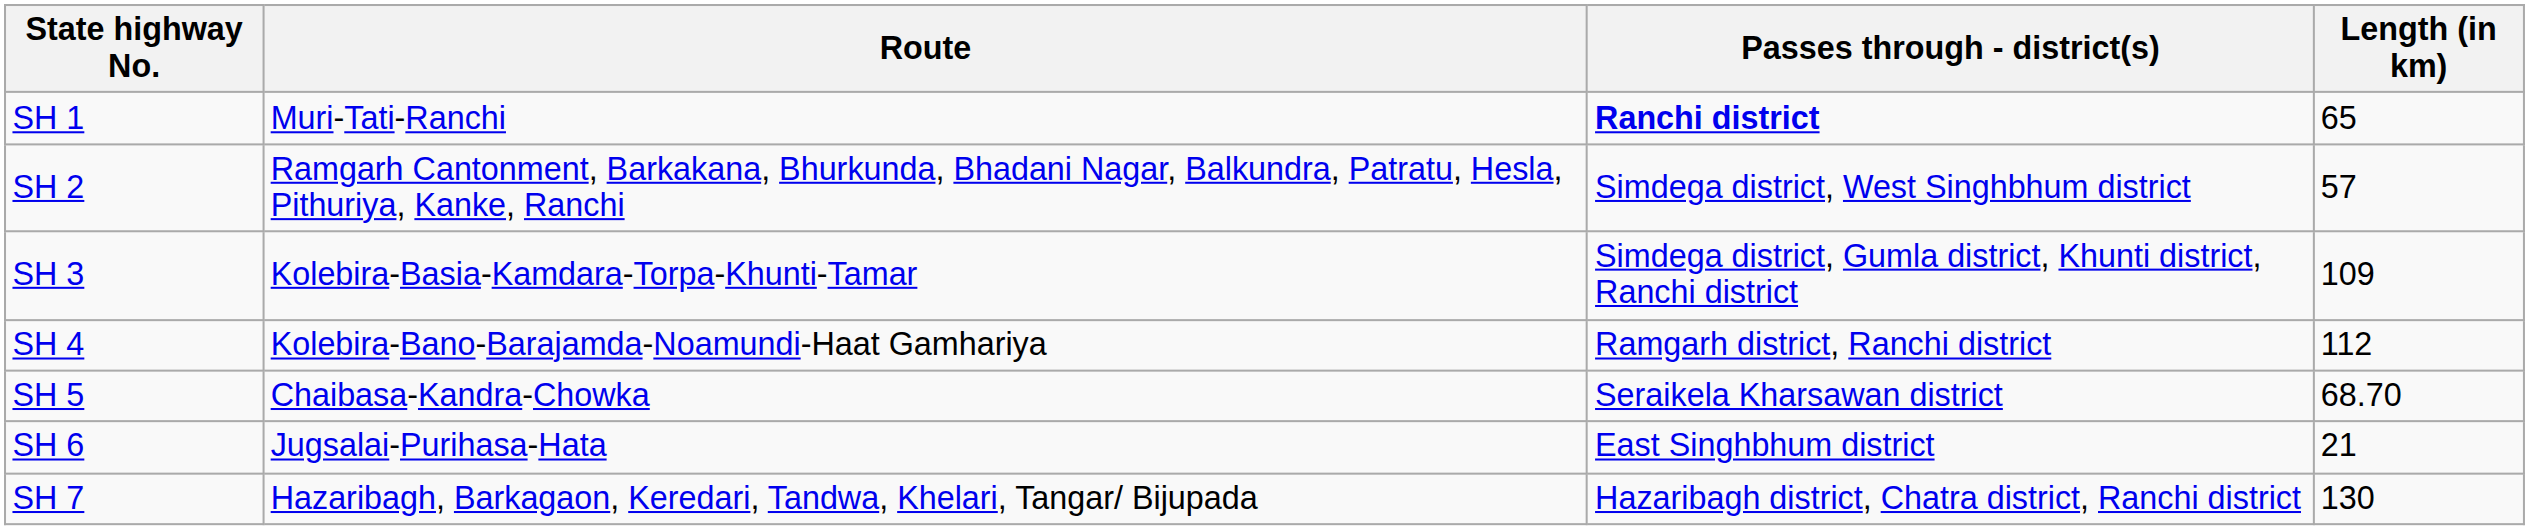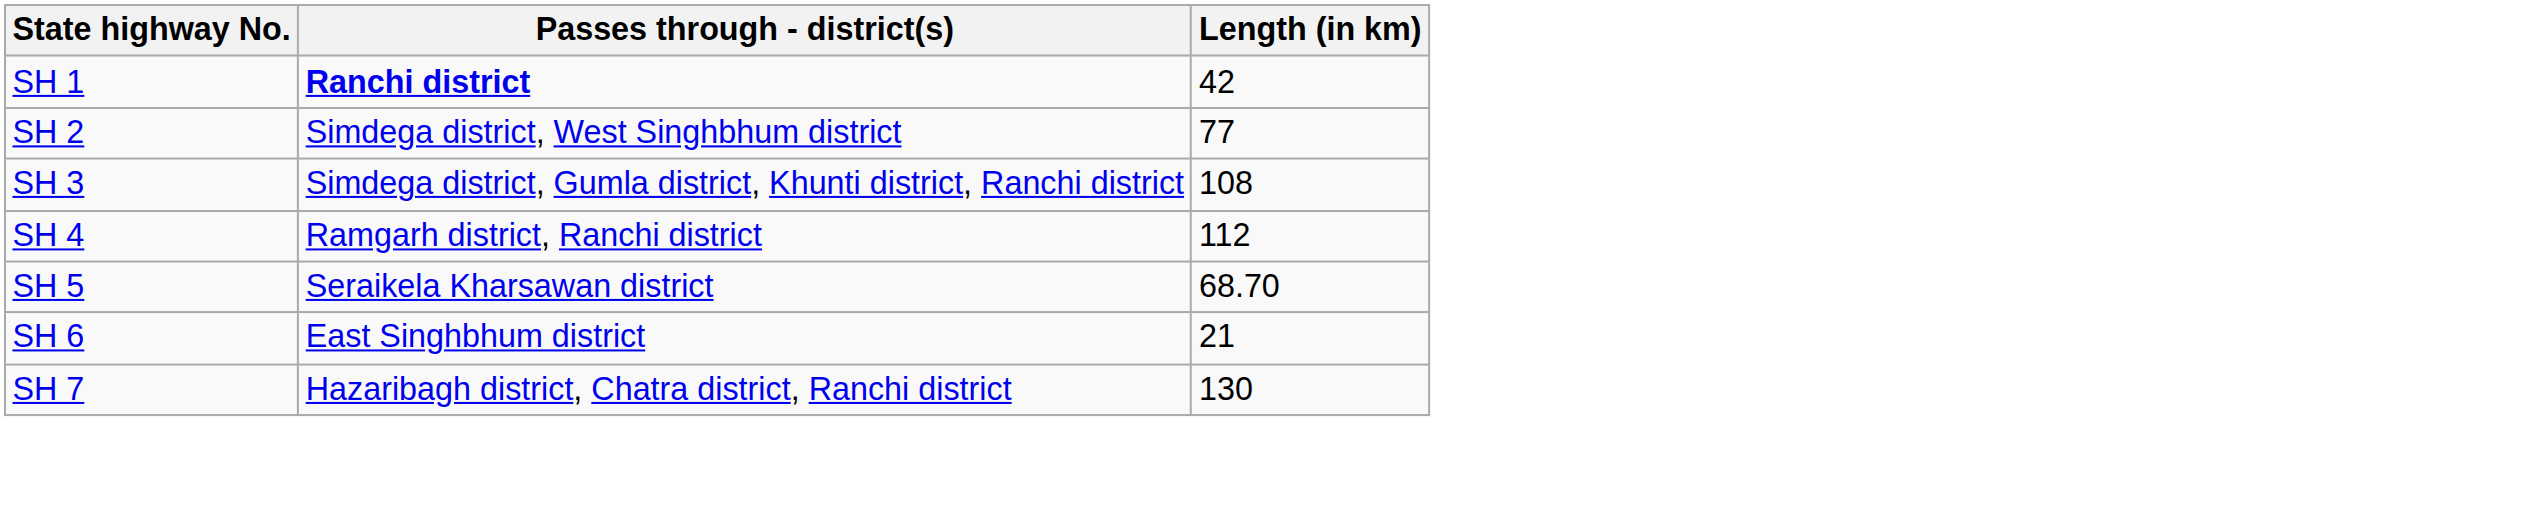- column: Route | Muri-Tati-Ranchi | Ramgarh Cantonment, Barkakana, Bhurkunda, Bhadani Nagar, Balkundra, Patratu, Hesla, Pithuriya, Kanke, Ranchi | Kolebira-Basia-Kamdara-Torpa-Khunti-Tamar | Kolebira-Bano-Barajamda-Noamundi-Haat Gamhariya | Chaibasa-Kandra-Chowka | Jugsalai-Purihasa-Hata | Hazaribagh, Barkagaon, Keredari, Tandwa, Khelari, Tangar/ Bijupada
SH 1 | Length (in km): 65 -> 42
SH 2 | Length (in km): 57 -> 77
SH 3 | Length (in km): 109 -> 108
